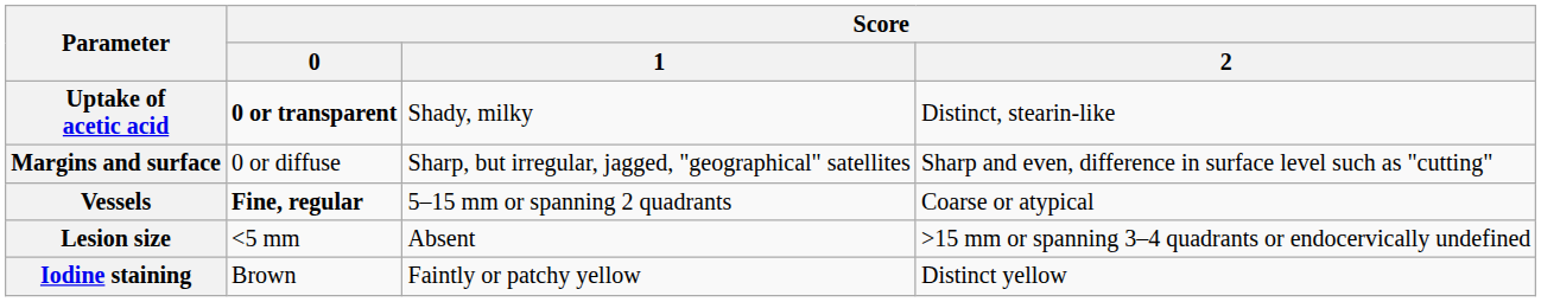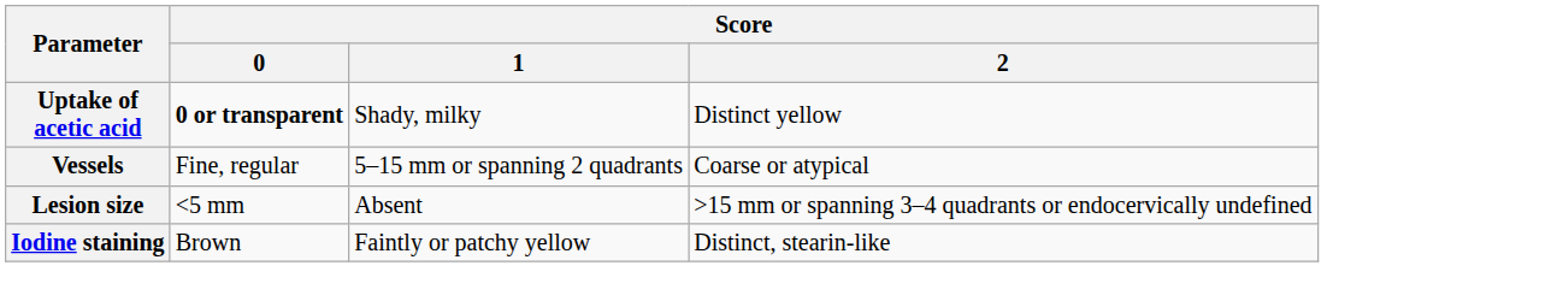Uptake of acetic acid | Score / 2: Distinct, stearin-like -> Distinct yellow
- row: Margins and surface | 0 or diffuse | Sharp, but irregular, jagged, "geographical" satellites | Sharp and even, difference in surface level such as "cutting"
Vessels | Score / 0: bold -> normal
Iodine staining | Score / 2: Distinct yellow -> Distinct, stearin-like
